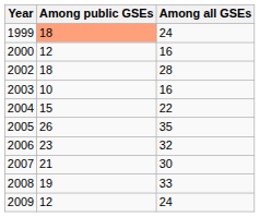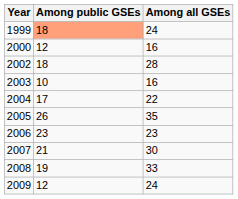2004 | Among public GSEs: 15 -> 17
2006 | Among all GSEs: 32 -> 23
